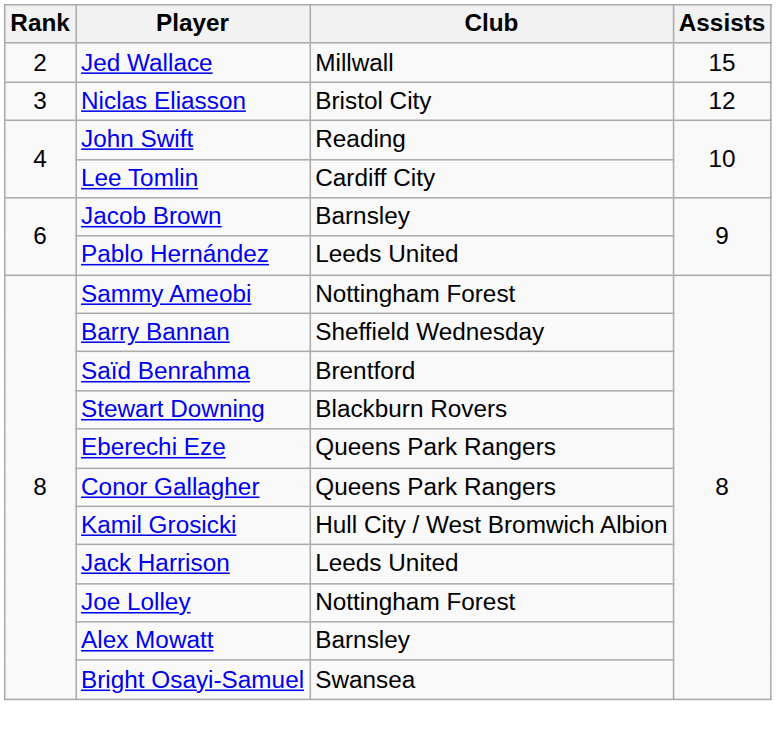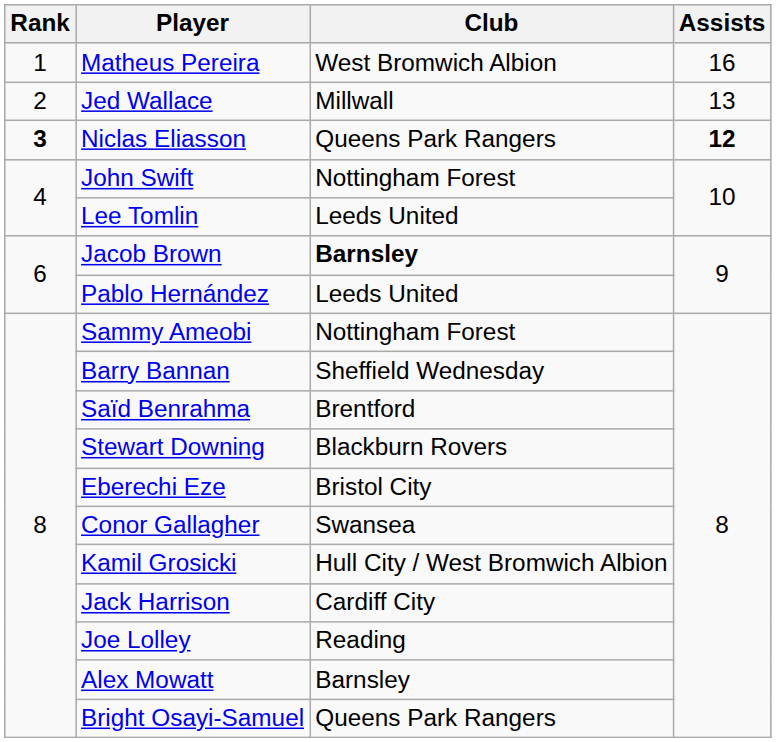+ row: 1 | Matheus Pereira | West Bromwich Albion | 16
Jed Wallace | Assists: 15 -> 13
Niclas Eliasson | Rank: normal -> bold
Niclas Eliasson | Club: Bristol City -> Queens Park Rangers
Niclas Eliasson | Assists: normal -> bold
John Swift | Club: Reading -> Nottingham Forest
Lee Tomlin | Club: Cardiff City -> Leeds United
Jacob Brown | Club: normal -> bold
Eberechi Eze | Club: Queens Park Rangers -> Bristol City
Conor Gallagher | Club: Queens Park Rangers -> Swansea
Jack Harrison | Club: Leeds United -> Cardiff City
Joe Lolley | Club: Nottingham Forest -> Reading
Bright Osayi-Samuel | Club: Swansea -> Queens Park Rangers
